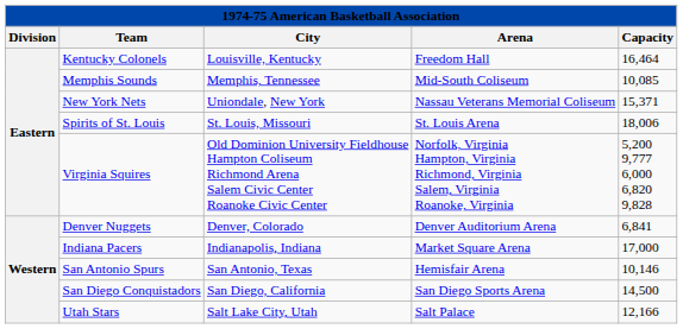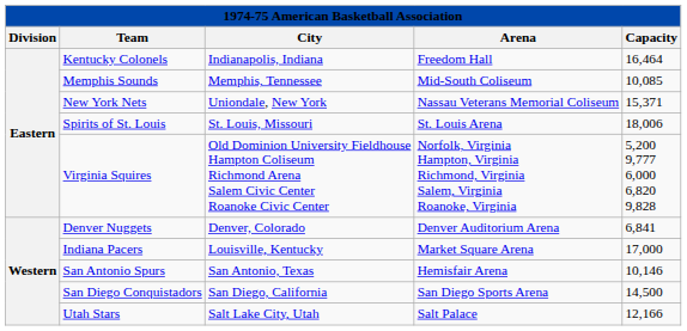Kentucky Colonels | City: Louisville, Kentucky -> Indianapolis, Indiana
Indiana Pacers | City: Indianapolis, Indiana -> Louisville, Kentucky
